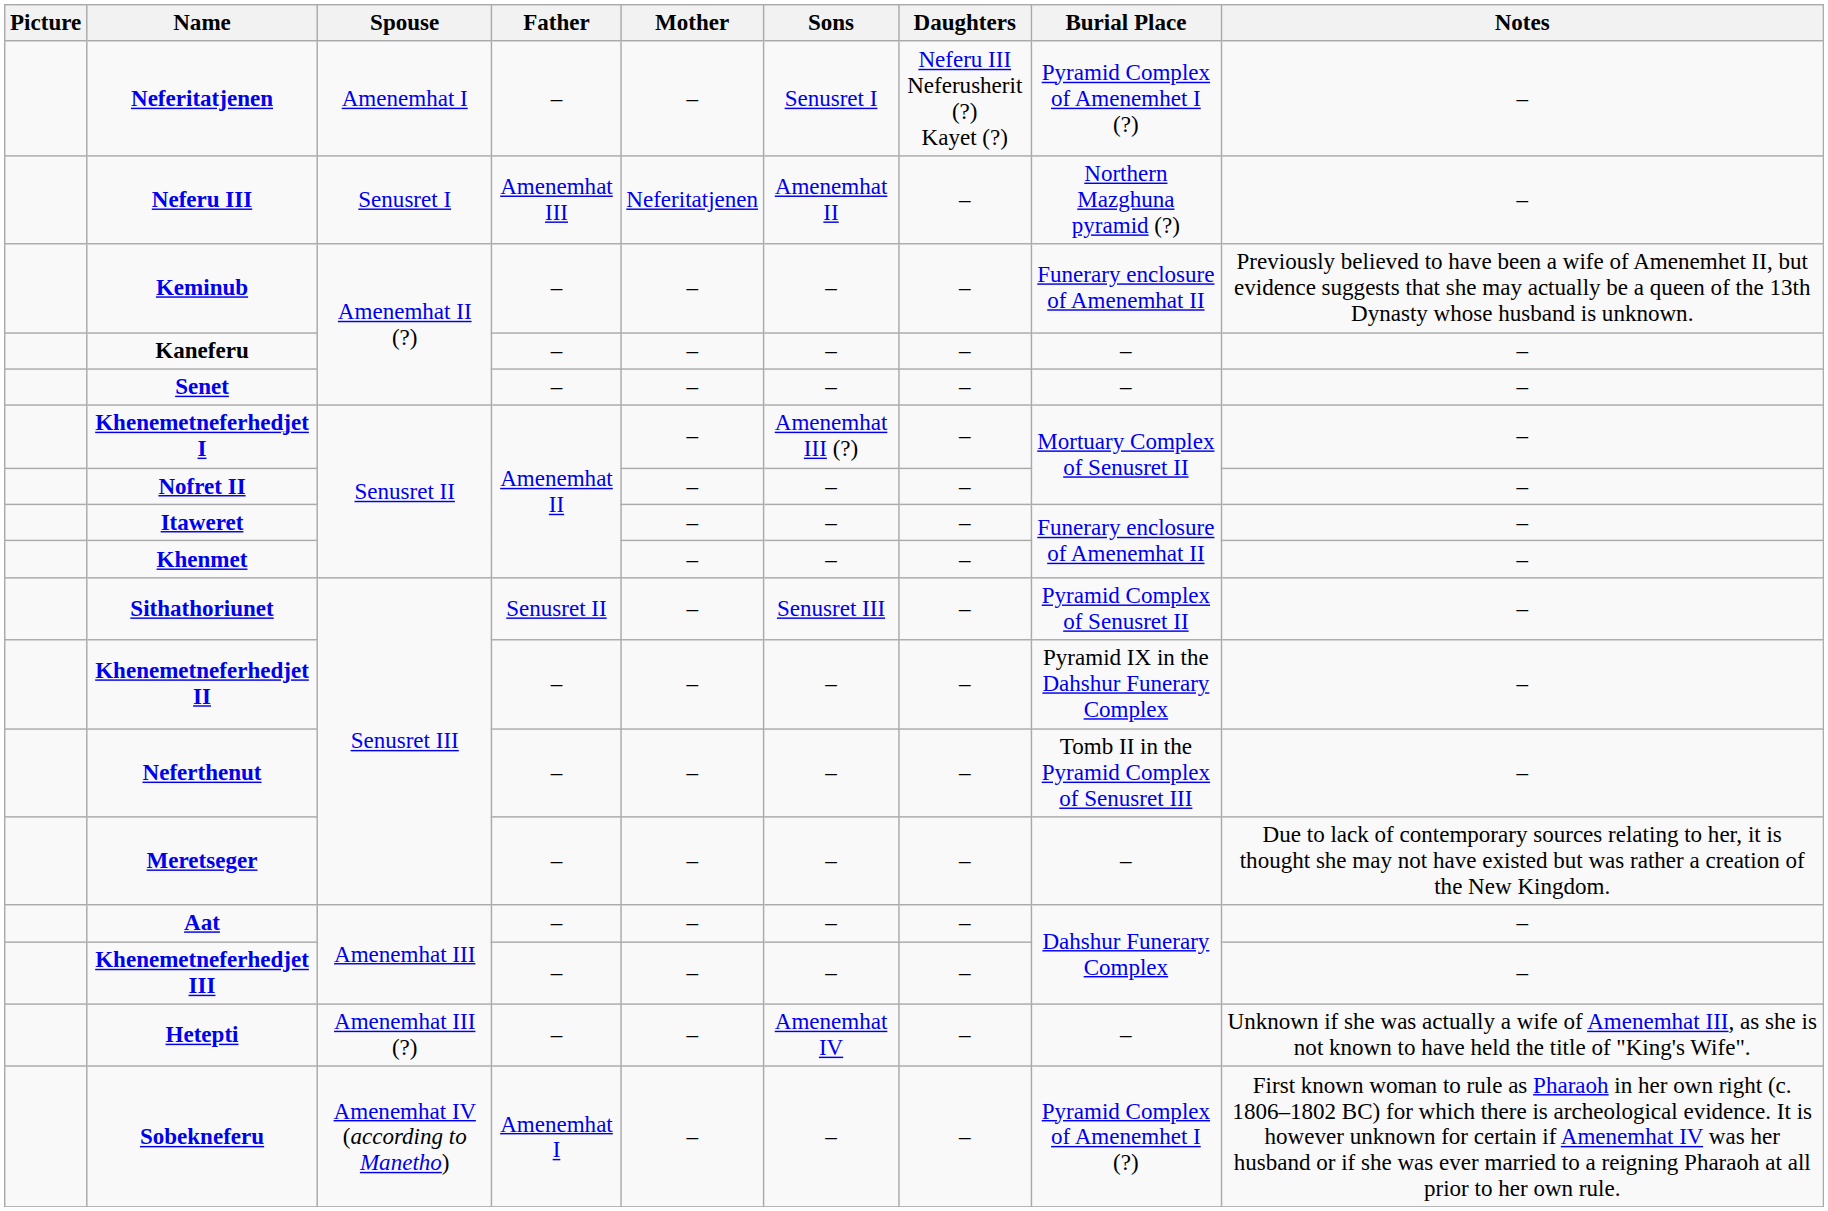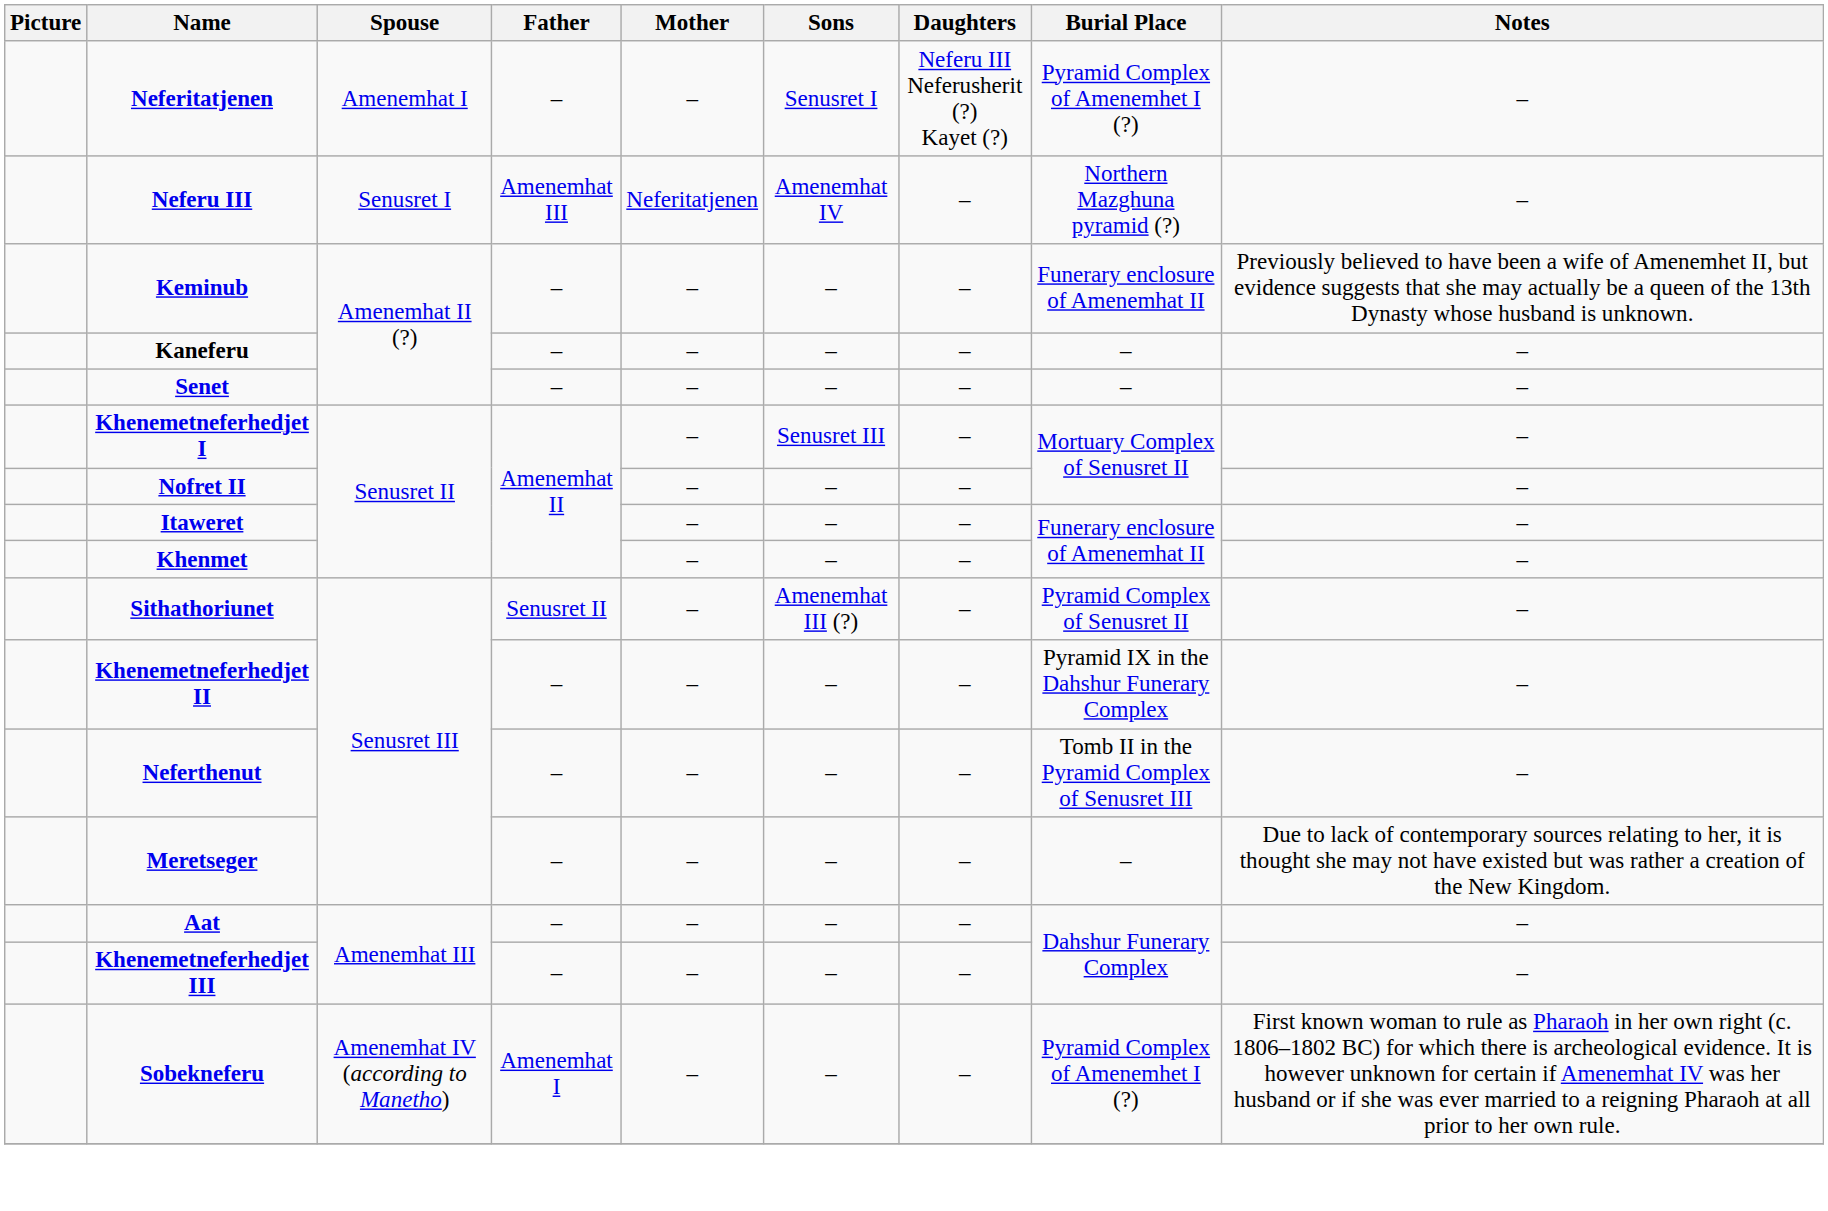Neferu III | Sons: Amenemhat II -> Amenemhat IV
Khenemetneferhedjet I | Sons: Amenemhat III (?) -> Senusret III
Sithathoriunet | Sons: Senusret III -> Amenemhat III (?)
- row: Hetepti | Amenemhat III (?) | – | – | Amenemhat IV | – | – | Unknown if she was actually a wife of Amenemhat III, as she is not known to have held the title of "King's Wife".
